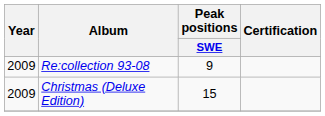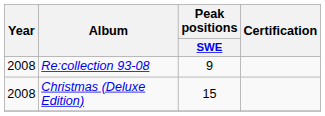Re:collection 93-08 | Year: 2009 -> 2008
Christmas (Deluxe Edition) | Year: 2009 -> 2008
